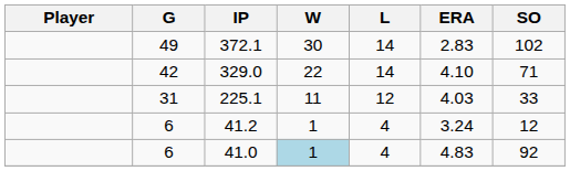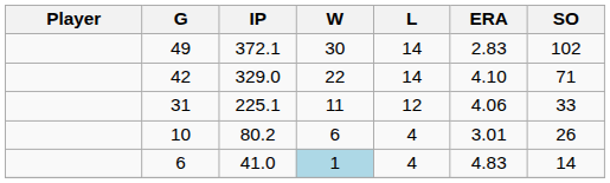225.1 | ERA: 4.03 -> 4.06
+ row: 10 | 80.2 | 6 | 4 | 3.01 | 26
- row: 6 | 41.2 | 1 | 4 | 3.24 | 12
41.0 | SO: 92 -> 14
